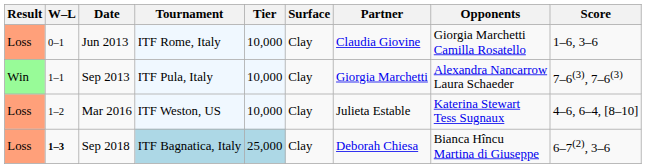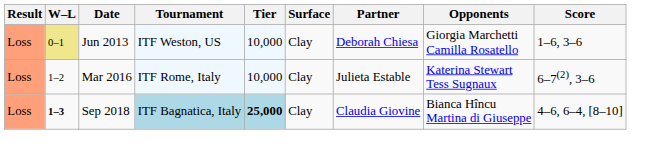Jun 2013 | W–L: no background -> khaki background
Jun 2013 | Tournament: ITF Rome, Italy -> ITF Weston, US
Jun 2013 | Partner: Claudia Giovine -> Deborah Chiesa
- row: Win | 1–1 | Sep 2013 | ITF Pula, Italy | 10,000 | Clay | Giorgia Marchetti | Alexandra Nancarrow Laura Schaeder | 7–6(3), 7–6(3)
Mar 2016 | Tournament: ITF Weston, US -> ITF Rome, Italy
Mar 2016 | Score: 4–6, 6–4, [8–10] -> 6–7(2), 3–6
Sep 2018 | Tier: normal -> bold
Sep 2018 | Partner: Deborah Chiesa -> Claudia Giovine
Sep 2018 | Score: 6–7(2), 3–6 -> 4–6, 6–4, [8–10]
